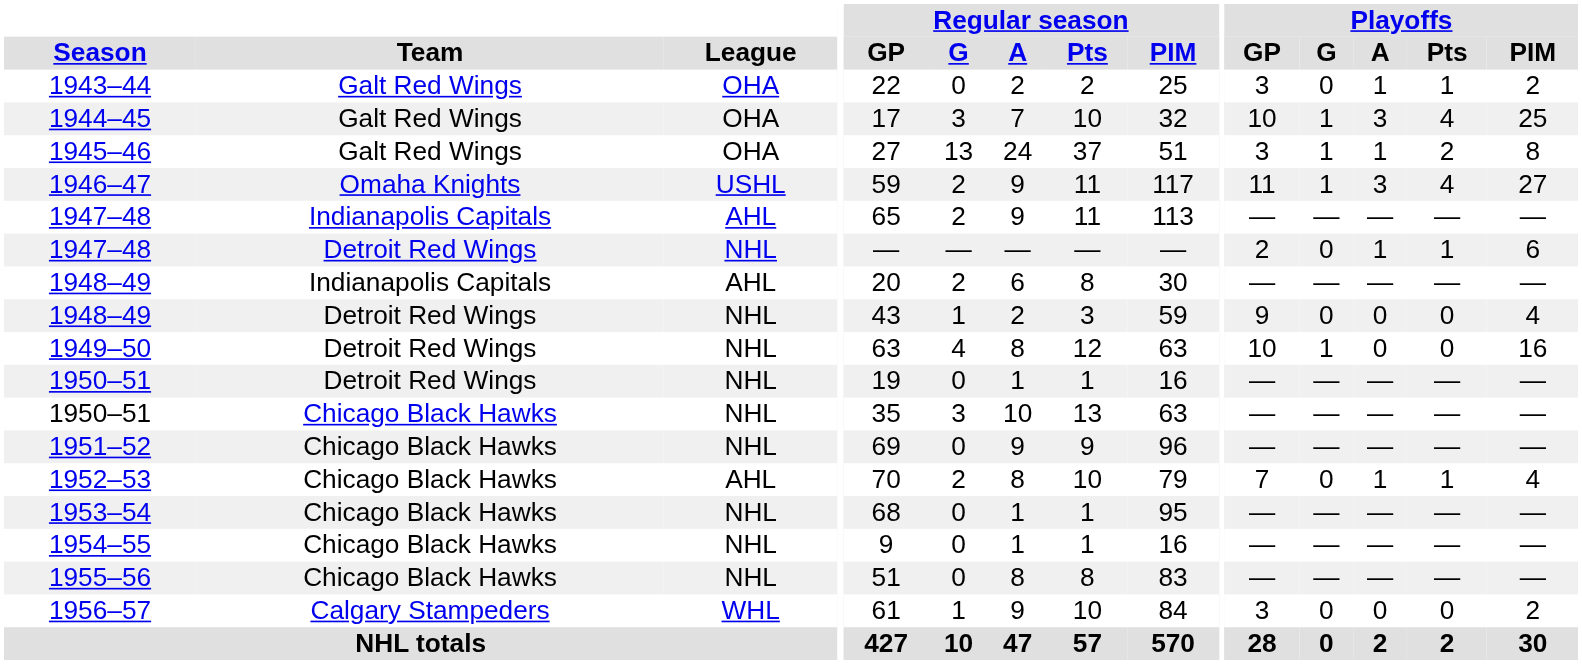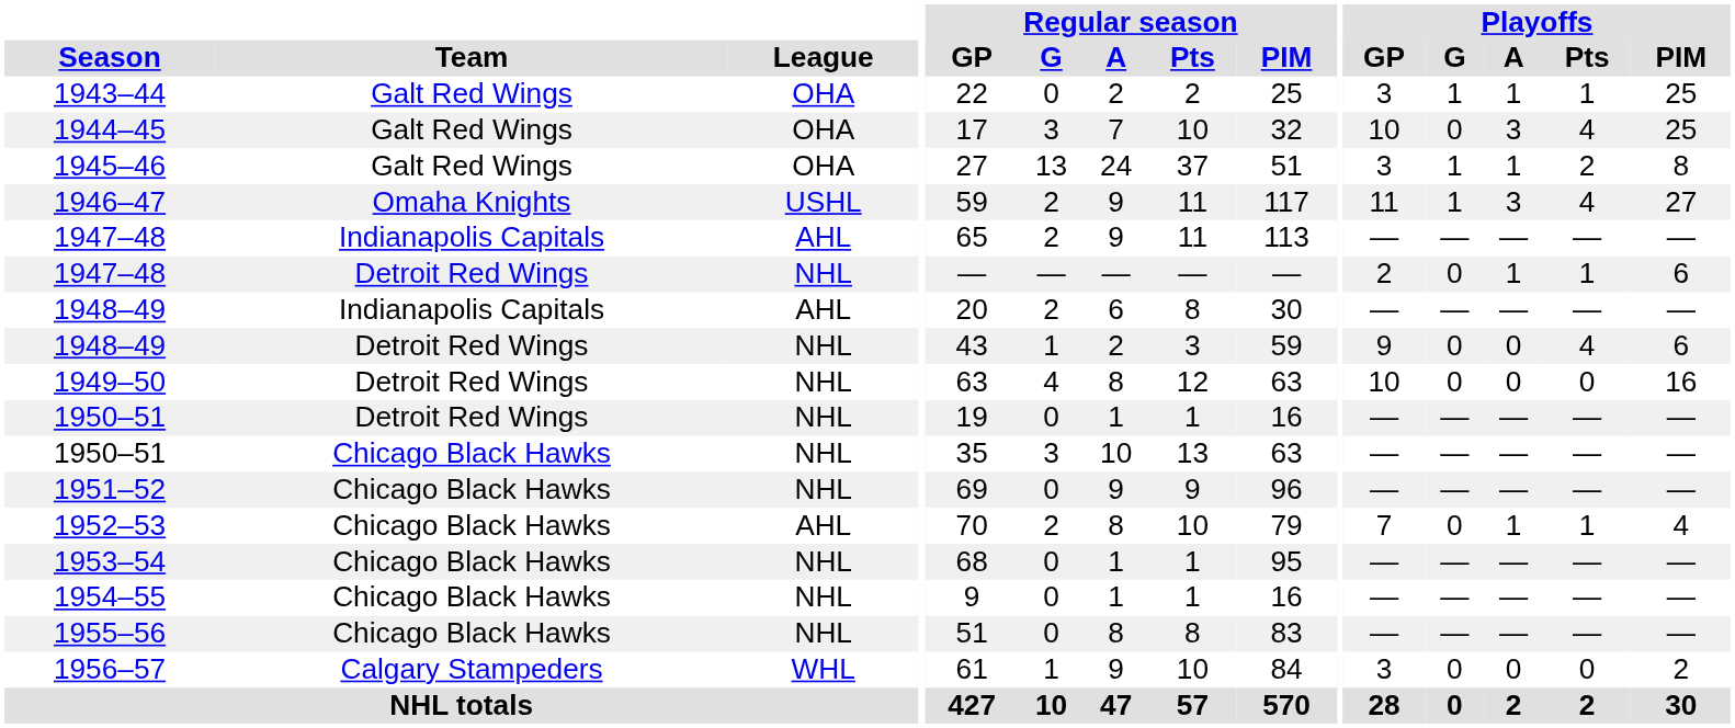1943–44 | Playoffs / G: 0 -> 1
1943–44 | Playoffs / PIM: 2 -> 25
1944–45 | Playoffs / G: 1 -> 0
1948–49 / Detroit Red Wings | Playoffs / Pts: 0 -> 4
1948–49 / Detroit Red Wings | Playoffs / PIM: 4 -> 6
1949–50 | Playoffs / G: 1 -> 0
